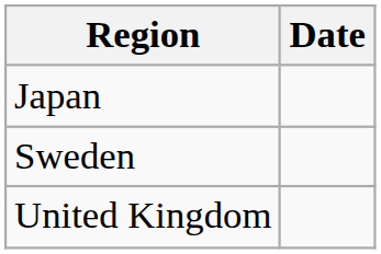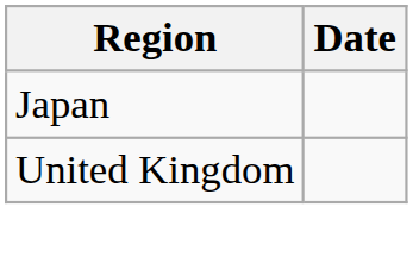- row: Sweden
